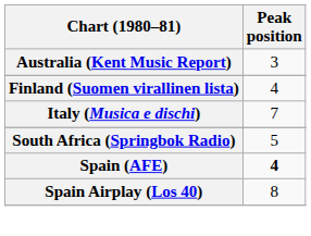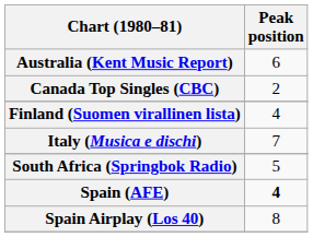Australia (Kent Music Report) | Peak position: 3 -> 6
+ row: Canada Top Singles (CBC) | 2
